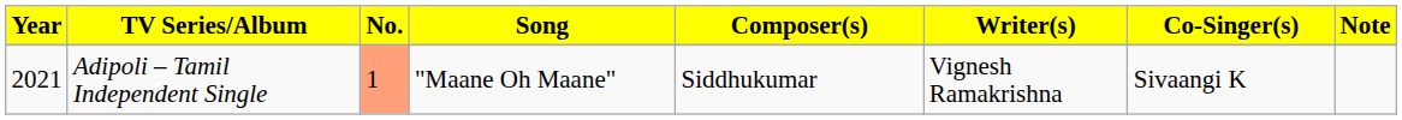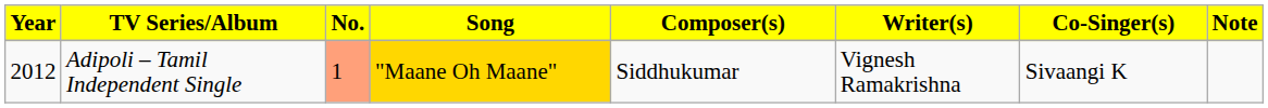Adipoli – Tamil Independent Single | Year: 2021 -> 2012
Adipoli – Tamil Independent Single | Song: no background -> gold background
